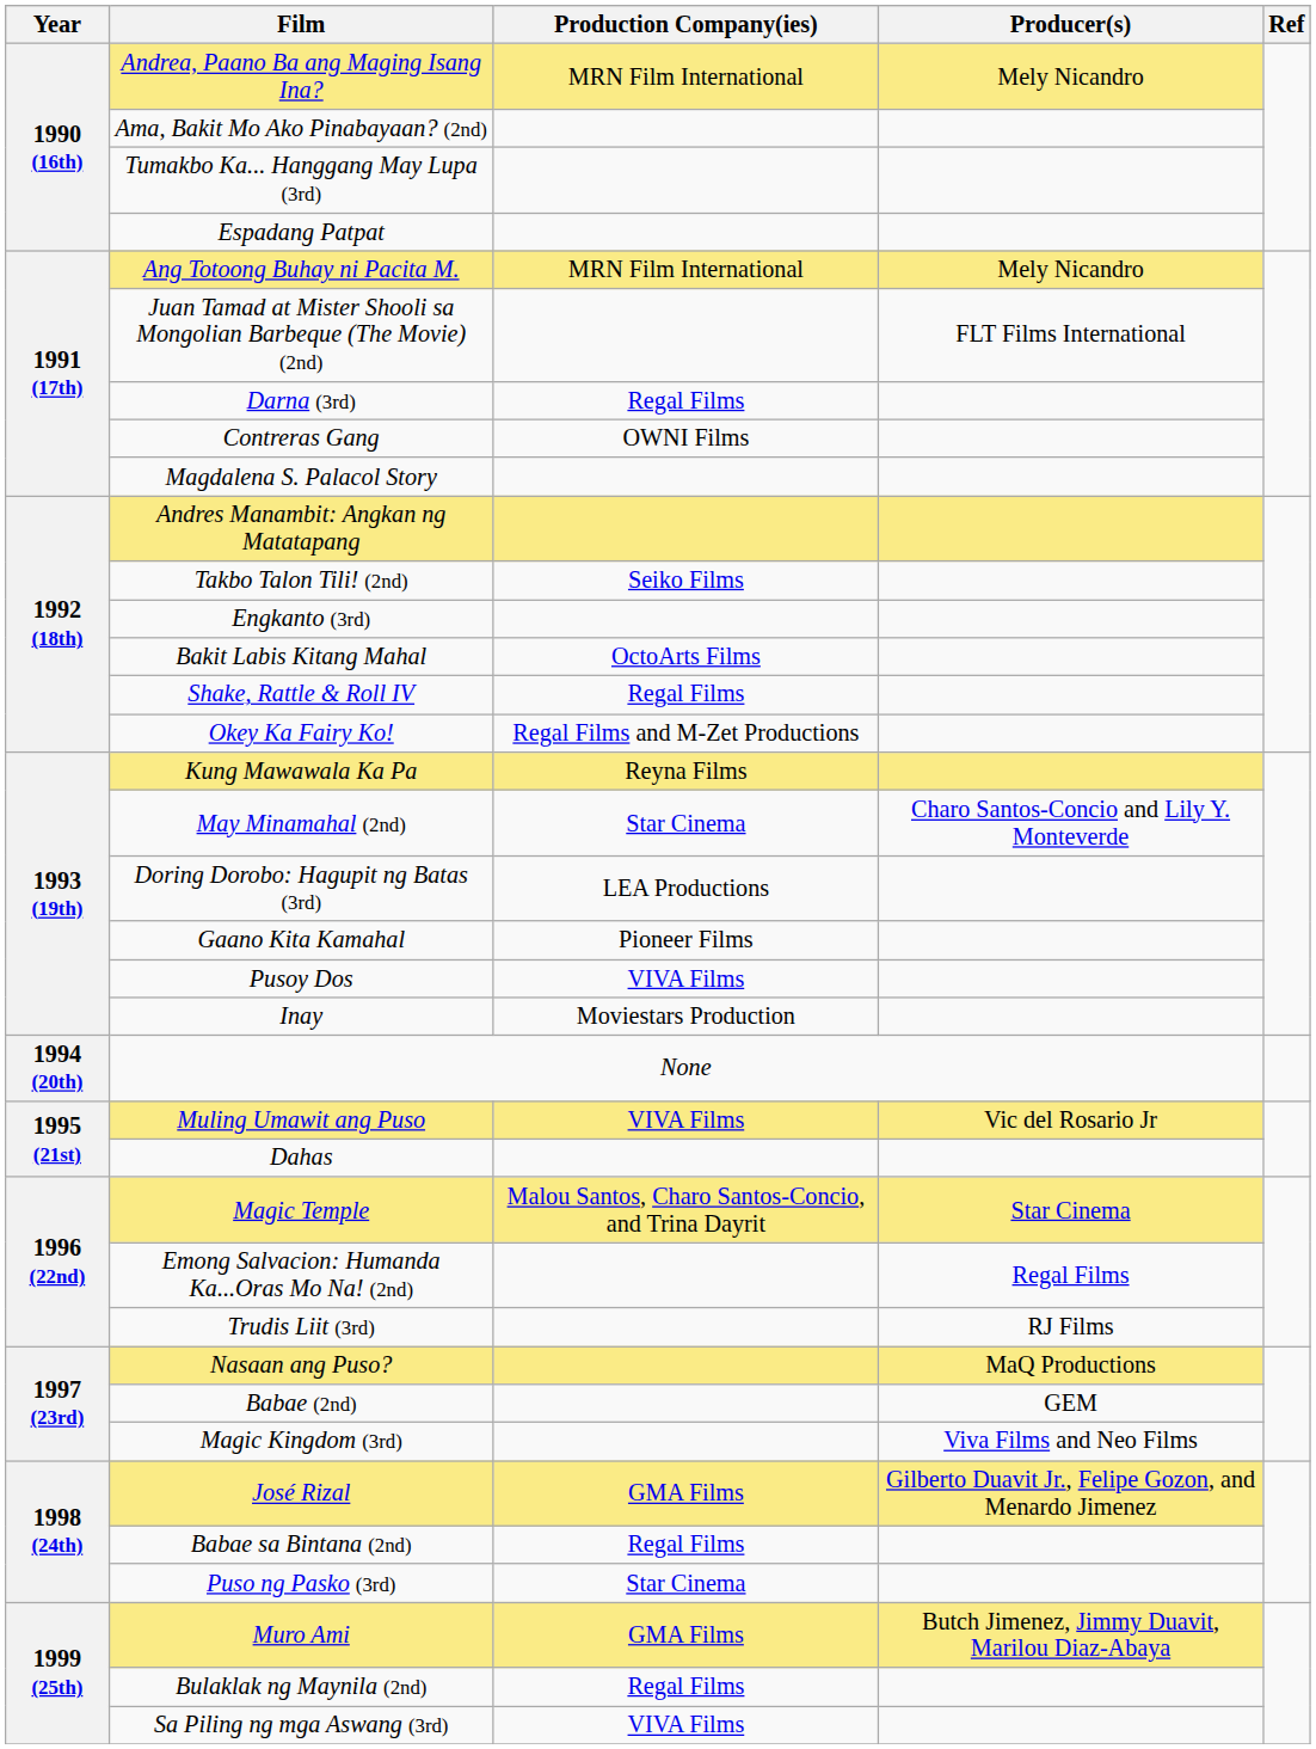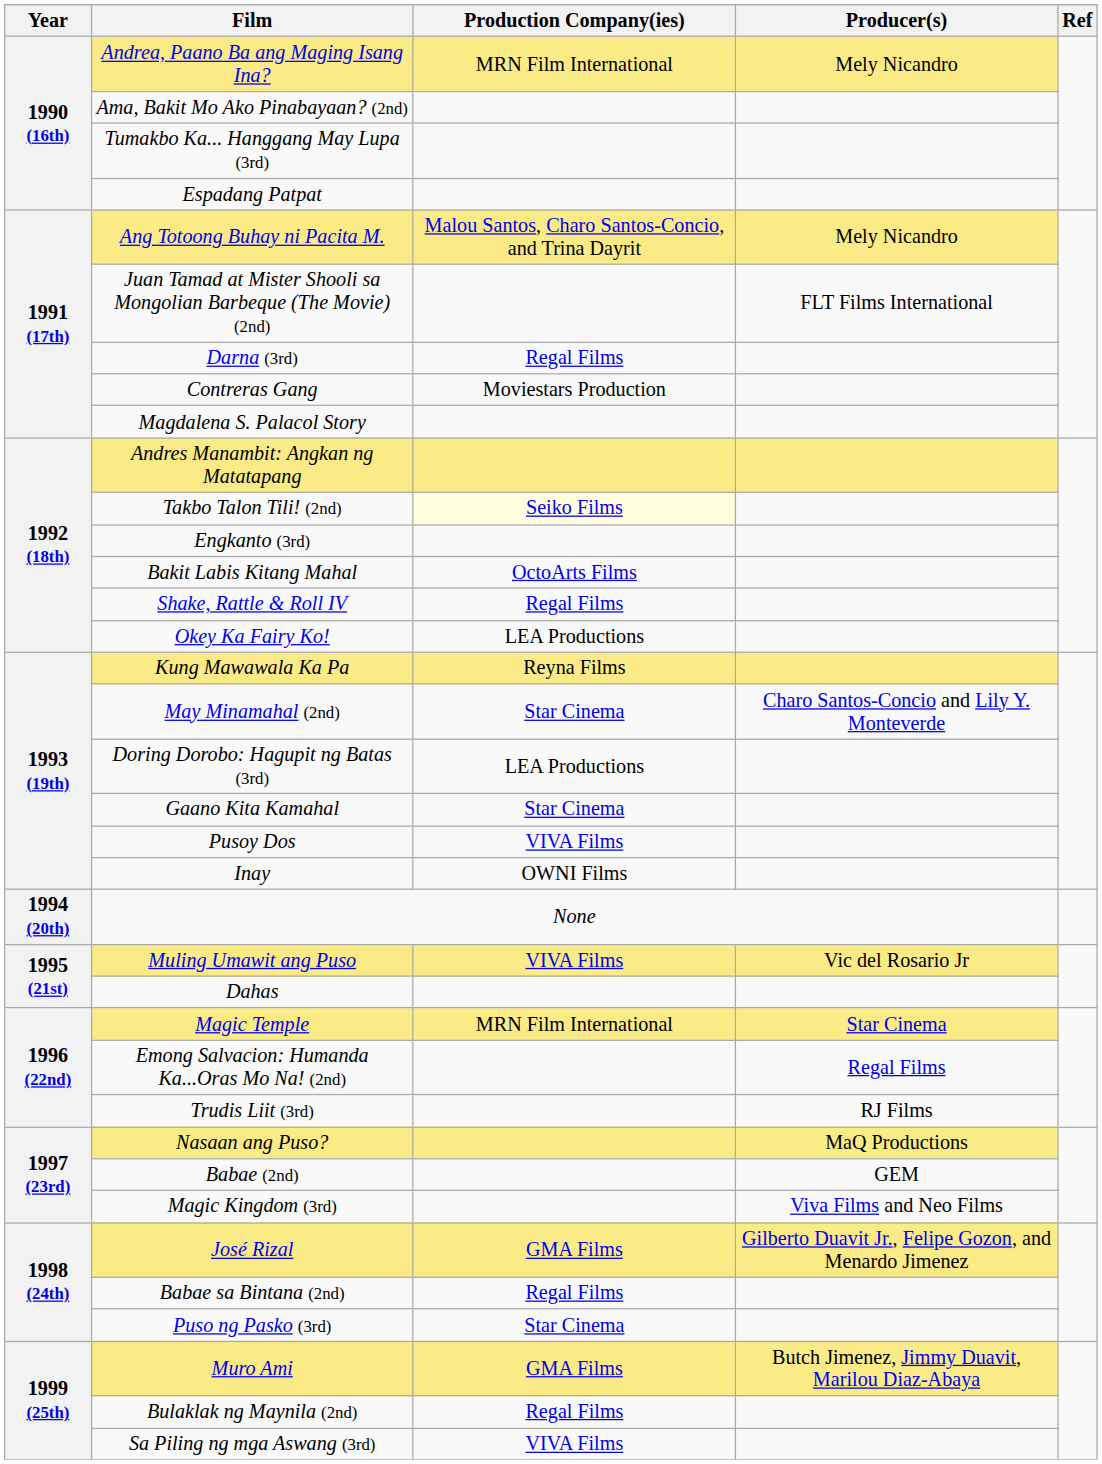Ang Totoong Buhay ni Pacita M. | Production Company(ies): MRN Film International -> Malou Santos, Charo Santos-Concio, and Trina Dayrit
Contreras Gang | Production Company(ies): OWNI Films -> Moviestars Production
Takbo Talon Tili! (2nd) | Production Company(ies): no background -> lightyellow background
Okey Ka Fairy Ko! | Production Company(ies): Regal Films and M-Zet Productions -> LEA Productions
Gaano Kita Kamahal | Production Company(ies): Pioneer Films -> Star Cinema
Inay | Production Company(ies): Moviestars Production -> OWNI Films
Magic Temple | Production Company(ies): Malou Santos, Charo Santos-Concio, and Trina Dayrit -> MRN Film International
